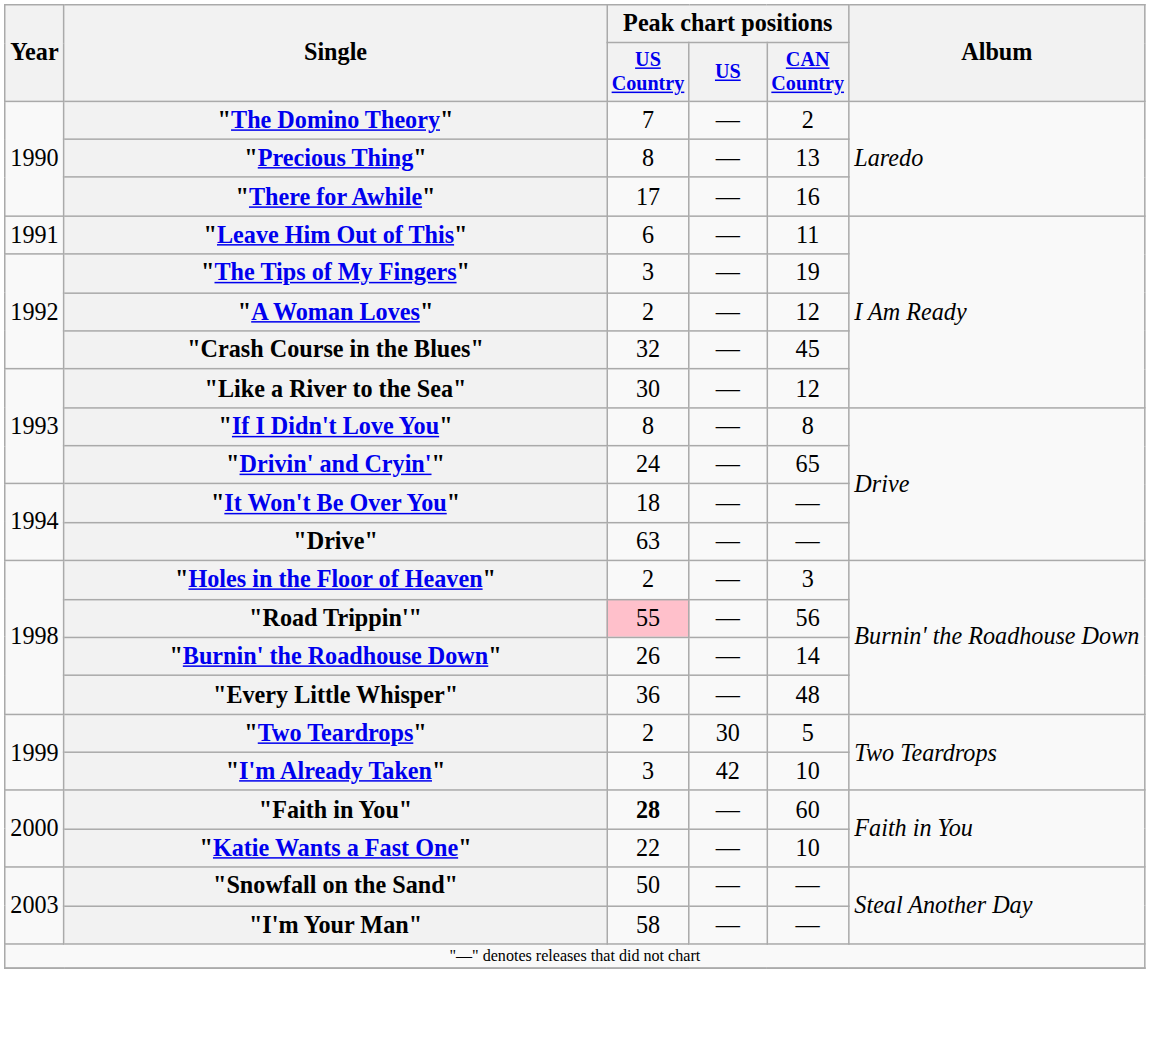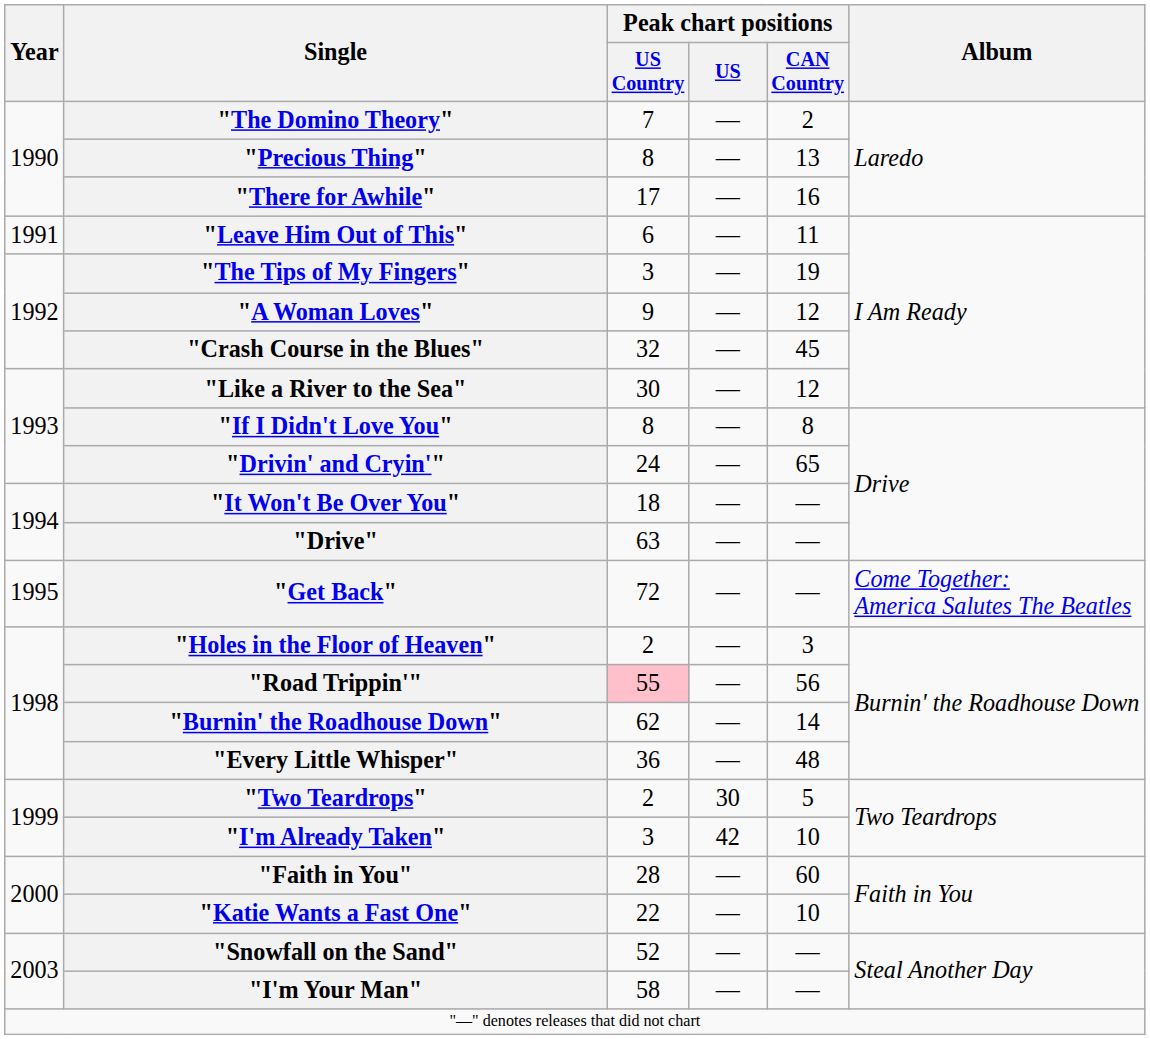"A Woman Loves" | Peak chart positions / US Country: 2 -> 9
+ row: 1995 | "Get Back" | 72 | — | — | Come Together: America Salutes The Beatles
"Burnin' the Roadhouse Down" | Peak chart positions / US Country: 26 -> 62
"Faith in You" | Peak chart positions / US Country: bold -> normal
"Snowfall on the Sand" | Peak chart positions / US Country: 50 -> 52
